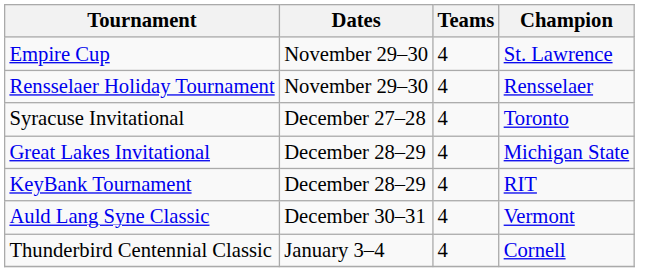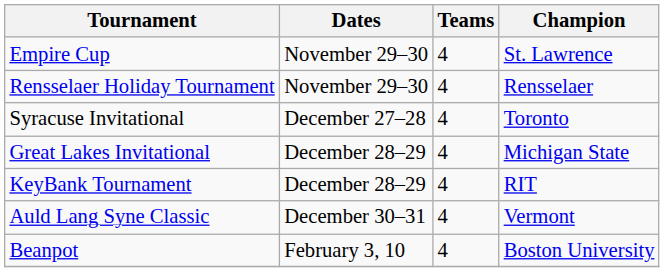- row: Thunderbird Centennial Classic | January 3–4 | 4 | Cornell
+ row: Beanpot | February 3, 10 | 4 | Boston University
